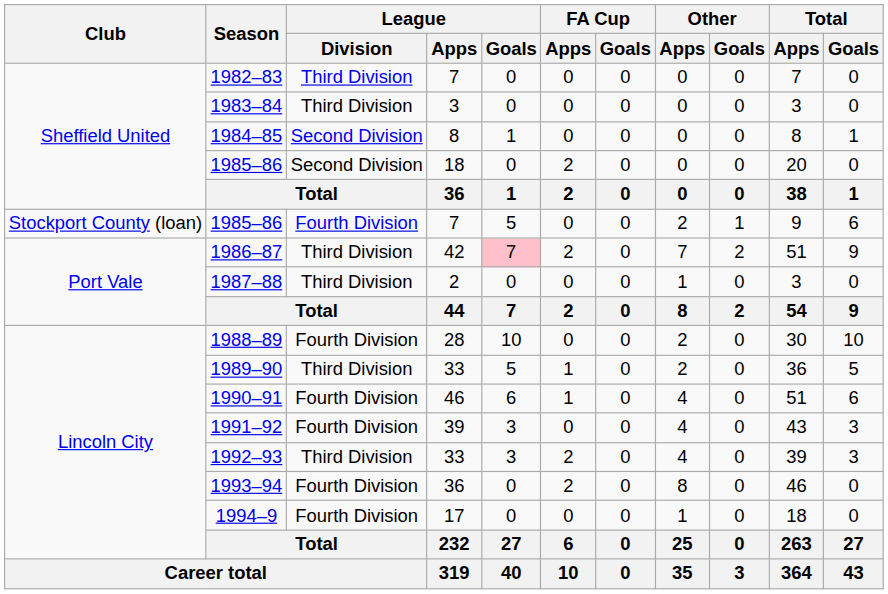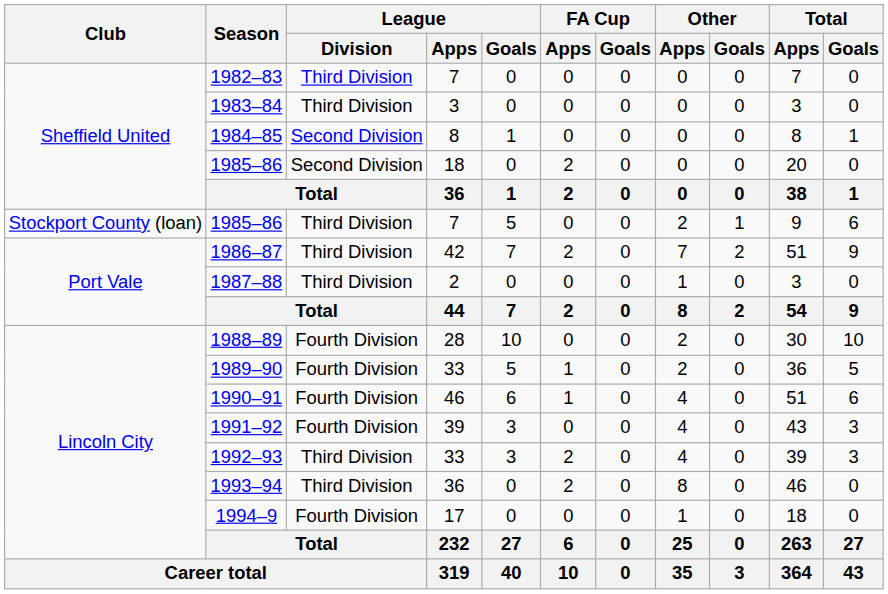1985–86 / 7 | League / Division: Fourth Division -> Third Division
1986–87 | League / Goals: pink background -> no background
1989–90 | League / Division: Third Division -> Fourth Division
1993–94 | League / Division: Fourth Division -> Third Division
